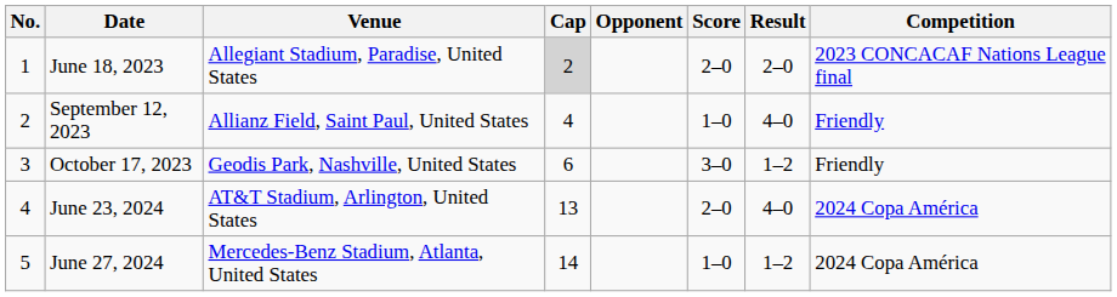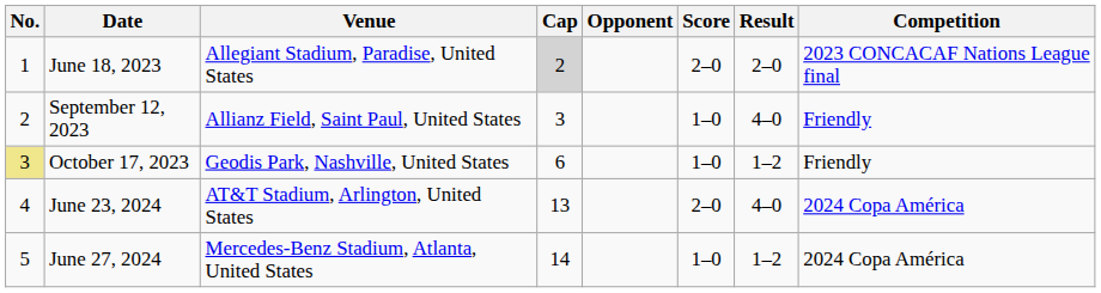September 12, 2023 | Cap: 4 -> 3
October 17, 2023 | No.: no background -> khaki background
October 17, 2023 | Score: 3–0 -> 1–0
